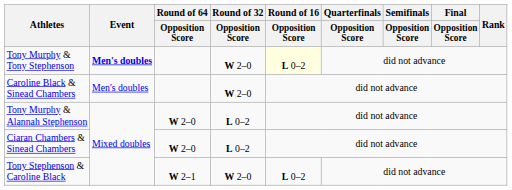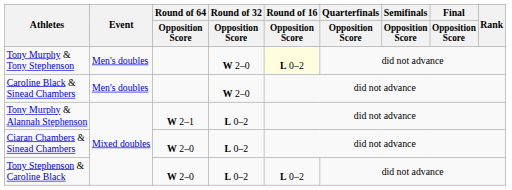Tony Murphy & Tony Stephenson | Event: bold -> normal
Tony Murphy & Alannah Stephenson | Round of 64 / Opposition Score: W 2–0 -> W 2–1
Tony Stephenson & Caroline Black | Round of 64 / Opposition Score: W 2–1 -> W 2–0
Tony Stephenson & Caroline Black | Round of 32 / Opposition Score: W 2–0 -> L 0–2
